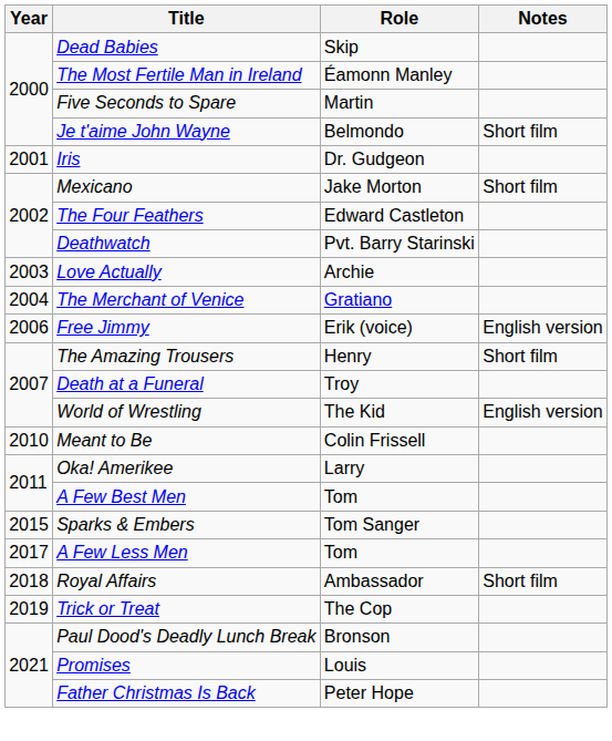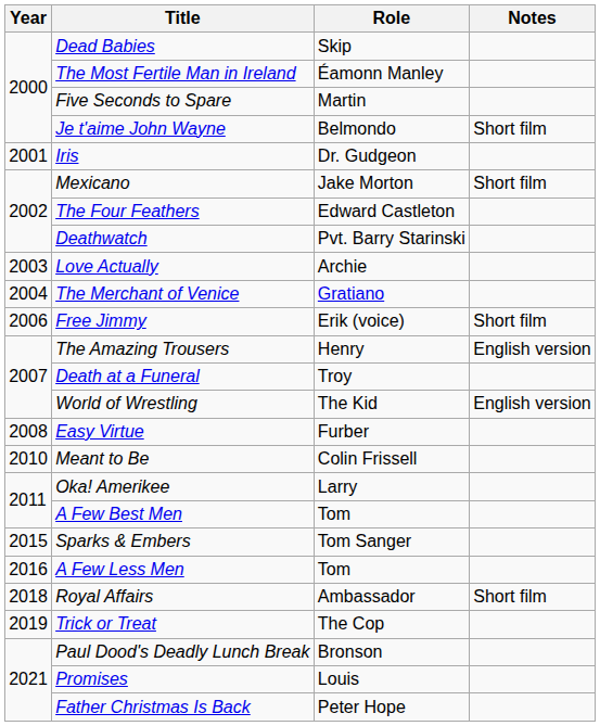Free Jimmy | Notes: English version -> Short film
The Amazing Trousers | Notes: Short film -> English version
+ row: 2008 | Easy Virtue | Furber
A Few Less Men | Year: 2017 -> 2016
